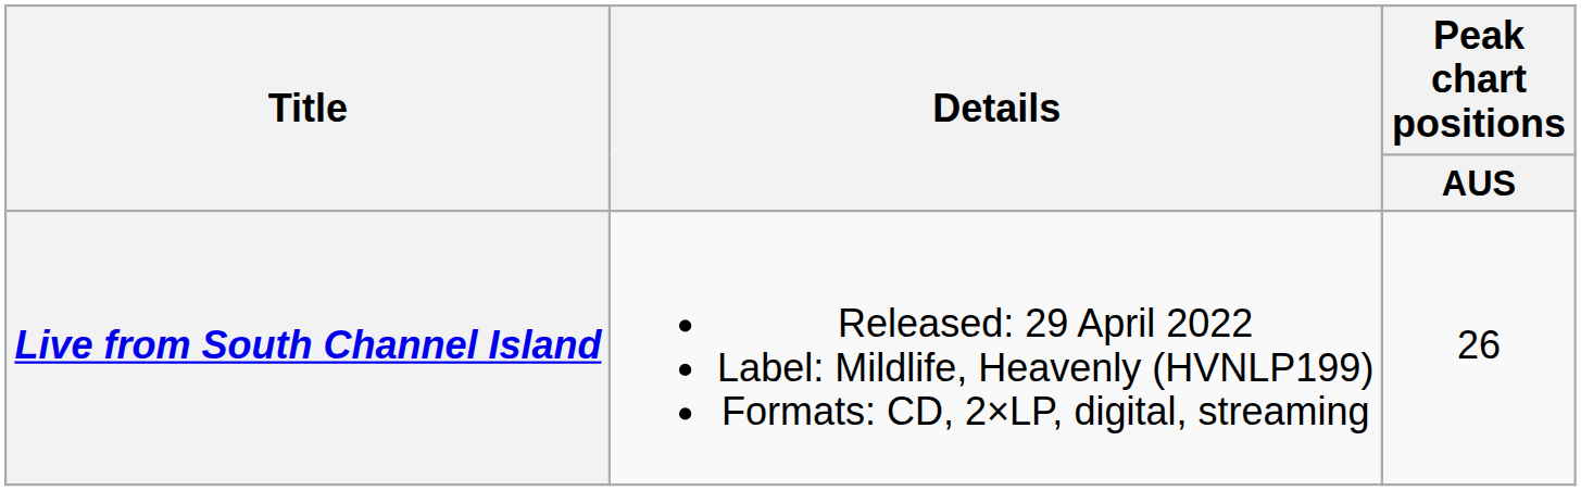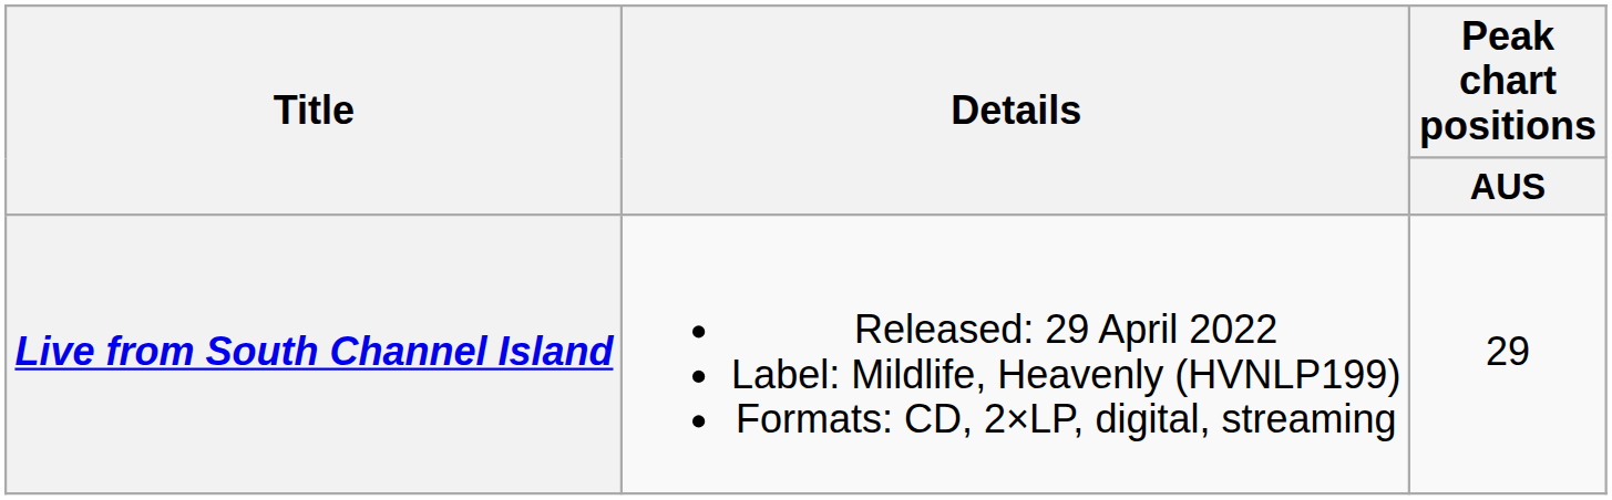Live from South Channel Island | Peak chart positions / AUS: 26 -> 29
